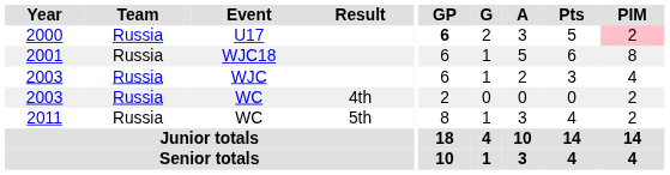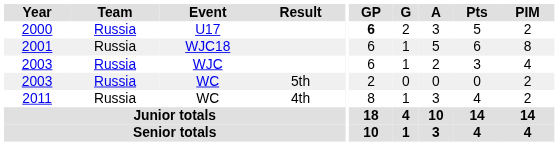2000 | PIM: pink background -> no background
2003 / WC | Result: 4th -> 5th
2011 | Result: 5th -> 4th
